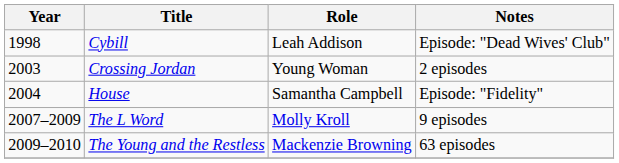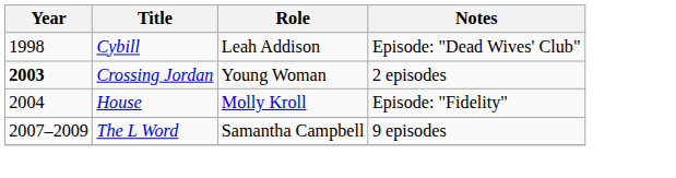Crossing Jordan | Year: normal -> bold
House | Role: Samantha Campbell -> Molly Kroll
The L Word | Role: Molly Kroll -> Samantha Campbell
- row: 2009–2010 | The Young and the Restless | Mackenzie Browning | 63 episodes
